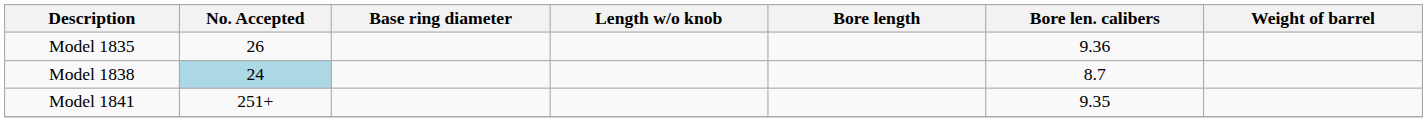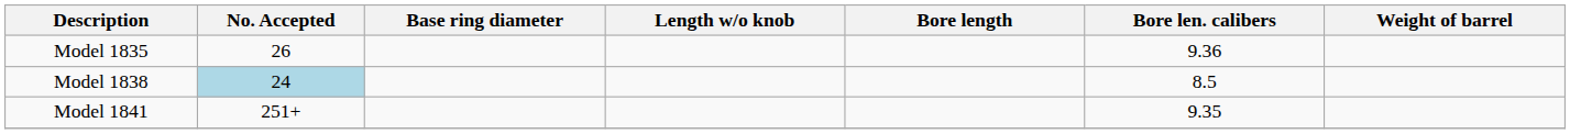Model 1838 | Bore len. calibers: 8.7 -> 8.5
